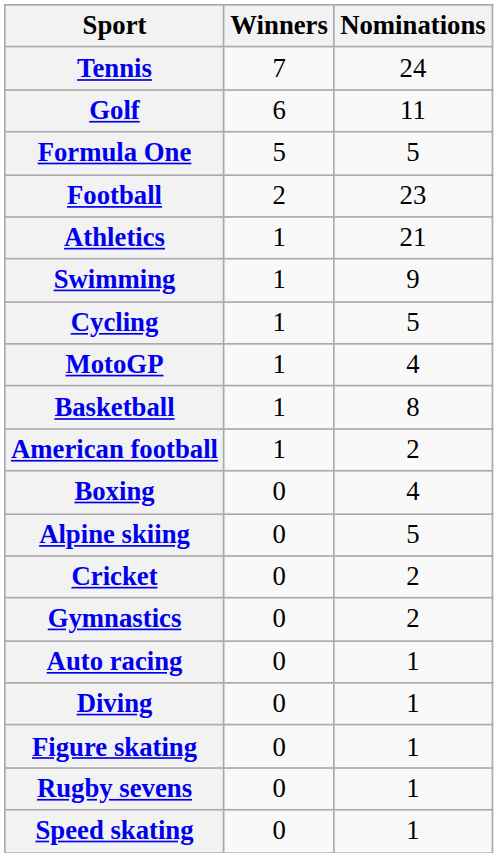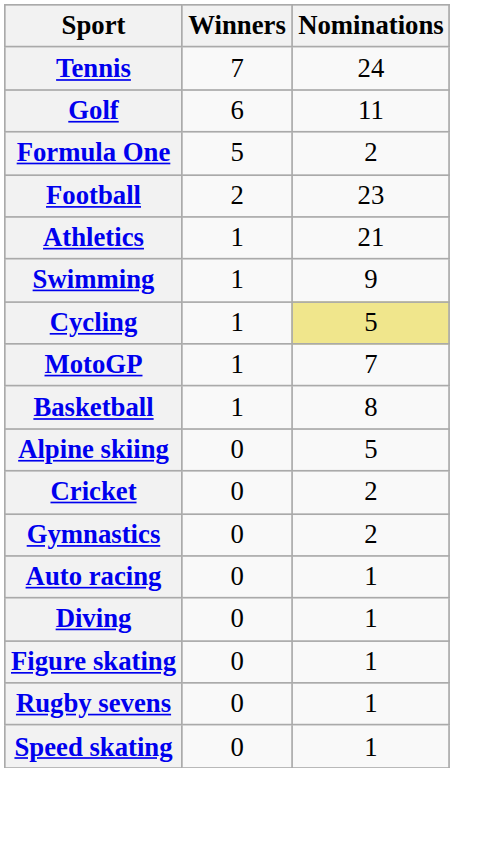Formula One | Nominations: 5 -> 2
Cycling | Nominations: no background -> khaki background
MotoGP | Nominations: 4 -> 7
- row: American football | 1 | 2
- row: Boxing | 0 | 4
